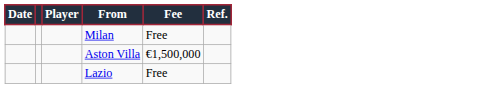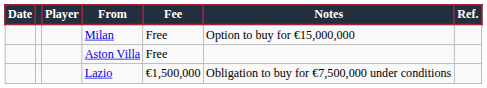+ column: Notes | Option to buy for €15,000,000 | Obligation to buy for €7,500,000 under conditions
Aston Villa | Fee: €1,500,000 -> Free
Lazio | Fee: Free -> €1,500,000
